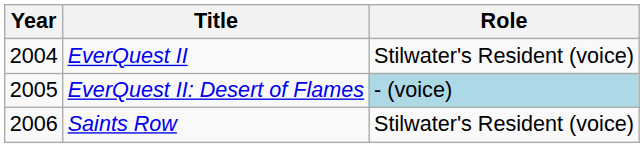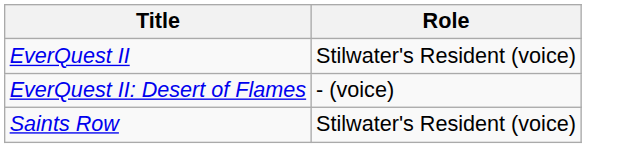- column: Year | 2004 | 2005 | 2006
EverQuest II: Desert of Flames | Role: lightblue background -> no background
